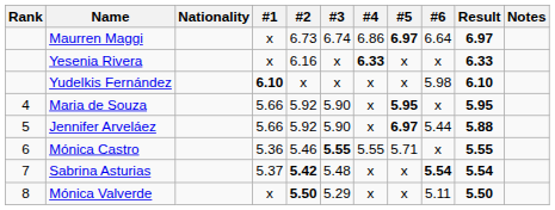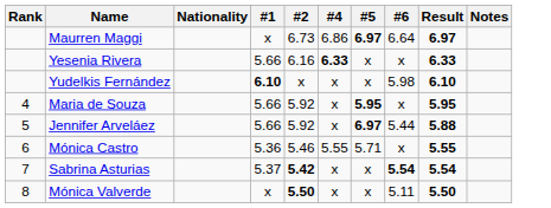- column: #3 | 6.74 | x | x | 5.90 | 5.90 | 5.55 | 5.48 | 5.29
Yesenia Rivera | #1: x -> 5.66
